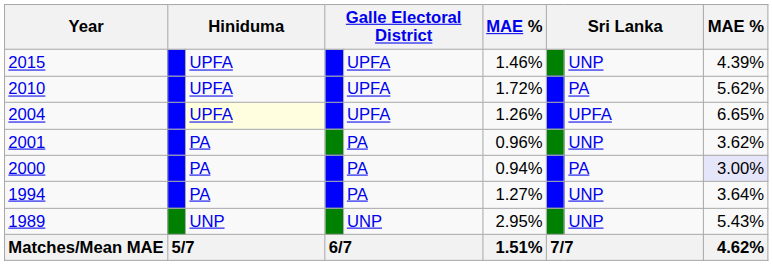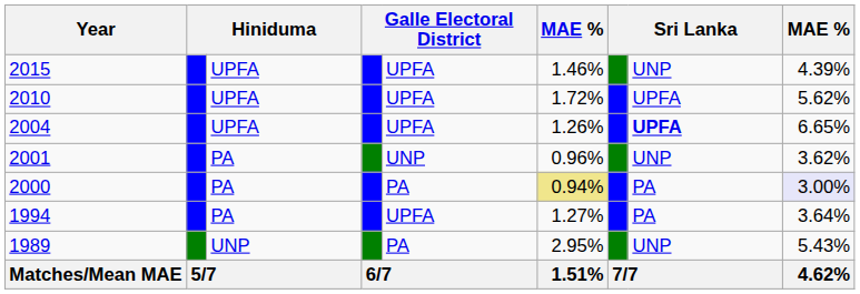2010 | column 8: PA -> UPFA
2004 | column 3: lightyellow background -> no background
2004 | column 8: normal -> bold
2001 | column 5: PA -> UNP
2000 | column 6: no background -> khaki background
1994 | column 5: PA -> UPFA
1994 | column 8: UNP -> PA
1989 | column 5: UNP -> PA
